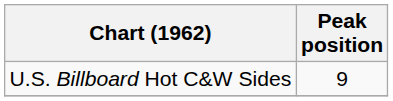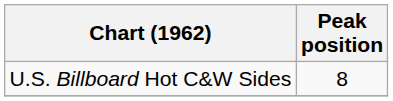U.S. Billboard Hot C&W Sides | Peak position: 9 -> 8
